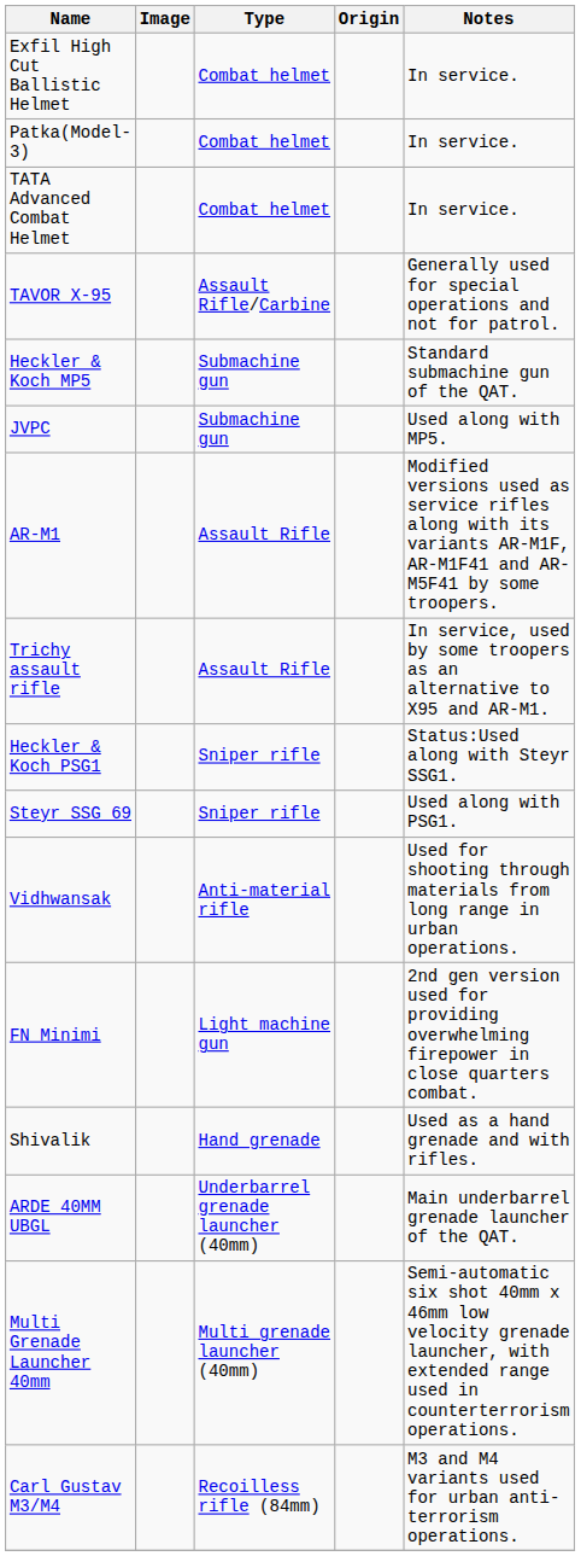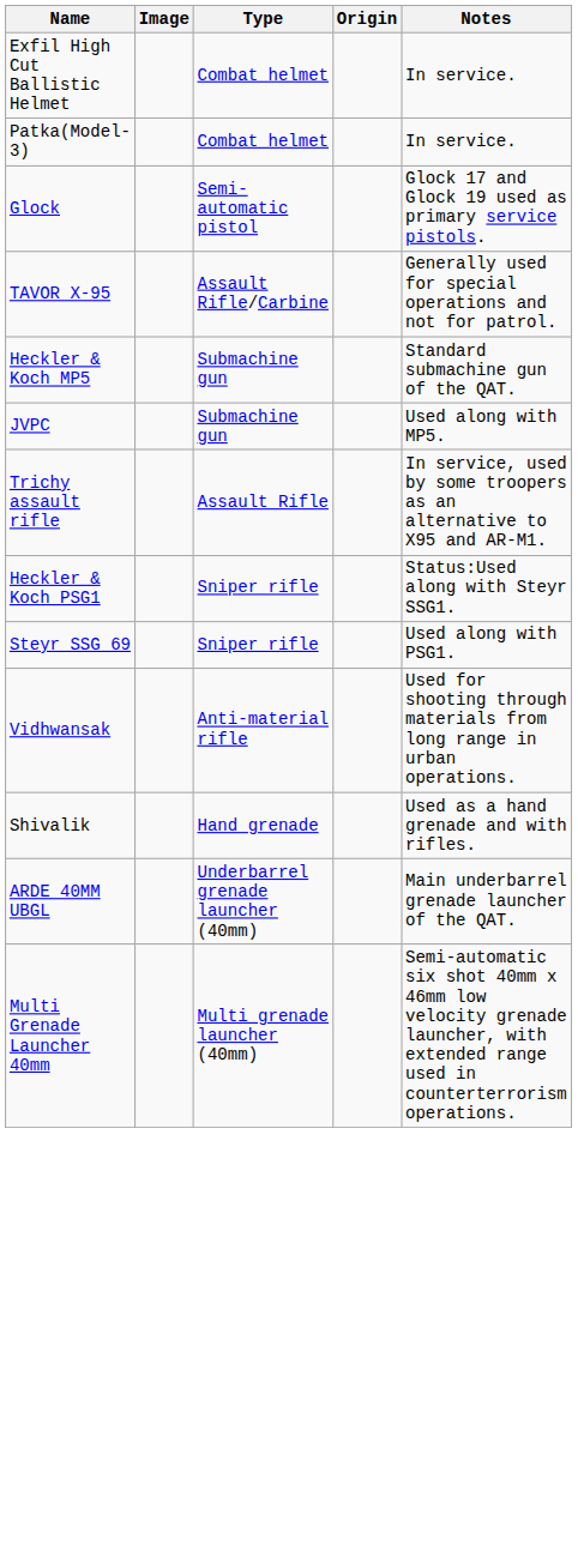- row: TATA Advanced Combat Helmet | Combat helmet | In service.
+ row: Glock | Semi-automatic pistol | Glock 17 and Glock 19 used as primary service pistols.
- row: AR-M1 | Assault Rifle | Modified versions used as service rifles along with its variants AR-M1F, AR-M1F41 and AR-M5F41 by some troopers.
- row: FN Minimi | Light machine gun | 2nd gen version used for providing overwhelming firepower in close quarters combat.
- row: Carl Gustav M3/M4 | Recoilless rifle (84mm) | M3 and M4 variants used for urban anti-terrorism operations.
